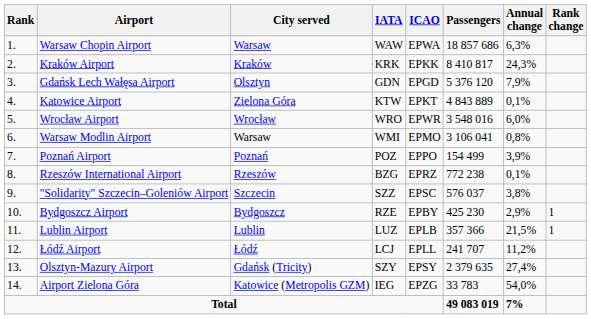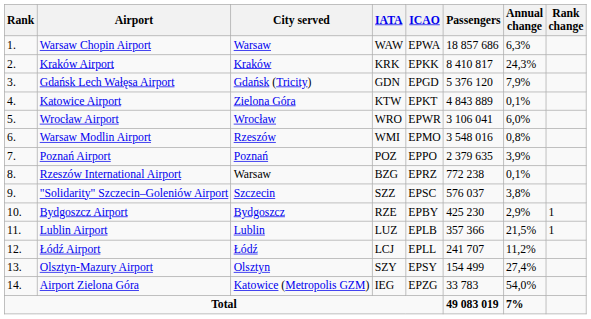Gdańsk Lech Wałęsa Airport | City served: Olsztyn -> Gdańsk (Tricity)
Wrocław Airport | Passengers: 3 548 016 -> 3 106 041
Warsaw Modlin Airport | City served: Warsaw -> Rzeszów
Warsaw Modlin Airport | Passengers: 3 106 041 -> 3 548 016
Poznań Airport | Passengers: 154 499 -> 2 379 635
Rzeszów International Airport | City served: Rzeszów -> Warsaw
Olsztyn-Mazury Airport | City served: Gdańsk (Tricity) -> Olsztyn
Olsztyn-Mazury Airport | Passengers: 2 379 635 -> 154 499
